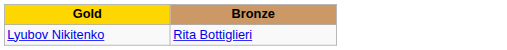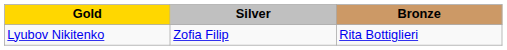+ column: Silver | Zofia Filip
